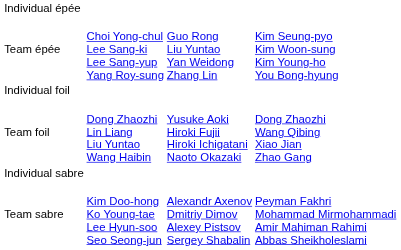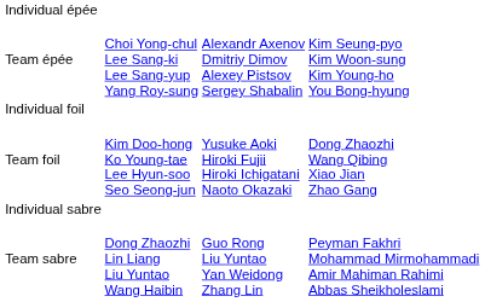Team épée | column 3: Guo Rong Liu Yuntao Yan Weidong Zhang Lin -> Alexandr Axenov Dmitriy Dimov Alexey Pistsov Sergey Shabalin
Team foil | column 2: Dong Zhaozhi Lin Liang Liu Yuntao Wang Haibin -> Kim Doo-hong Ko Young-tae Lee Hyun-soo Seo Seong-jun
Team sabre | column 2: Kim Doo-hong Ko Young-tae Lee Hyun-soo Seo Seong-jun -> Dong Zhaozhi Lin Liang Liu Yuntao Wang Haibin
Team sabre | column 3: Alexandr Axenov Dmitriy Dimov Alexey Pistsov Sergey Shabalin -> Guo Rong Liu Yuntao Yan Weidong Zhang Lin
